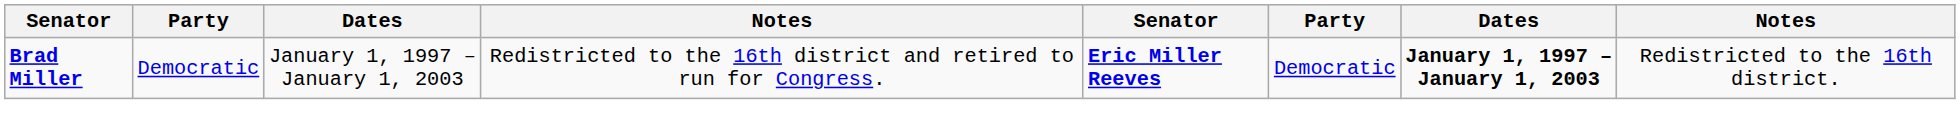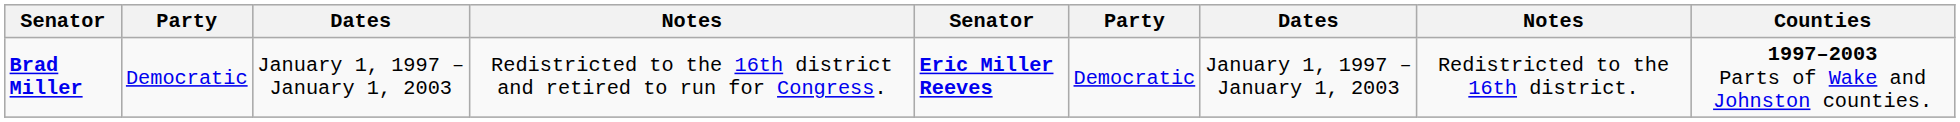+ column: Counties | 1997–2003 Parts of Wake and Johnston counties.
Brad Miller | column 7: bold -> normal
